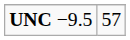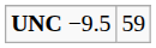UNC −9.5 | column 2: 57 -> 59
